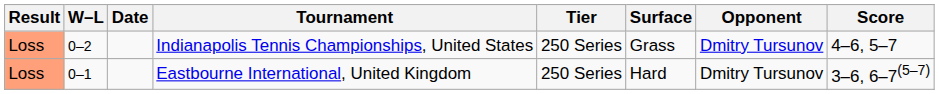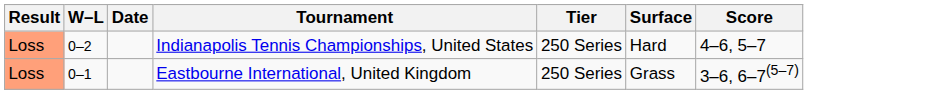- column: Opponent | Dmitry Tursunov | Dmitry Tursunov
Indianapolis Tennis Championships, United States | Surface: Grass -> Hard
Eastbourne International, United Kingdom | Surface: Hard -> Grass
